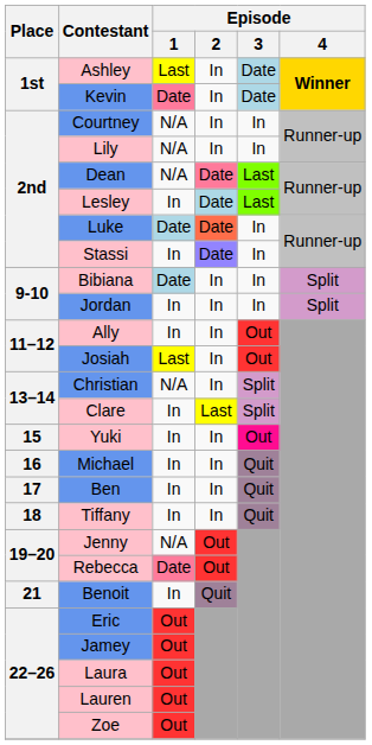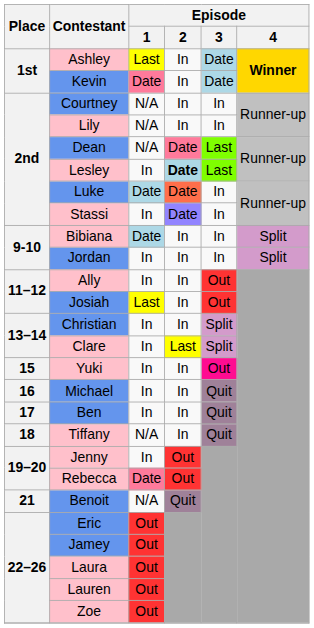Lesley | Episode / 2: normal -> bold
Christian | Episode / 1: N/A -> In
Tiffany | Episode / 1: In -> N/A
Jenny | Episode / 1: N/A -> In
Benoit | Episode / 1: In -> N/A
